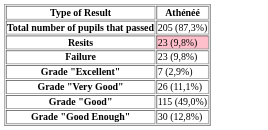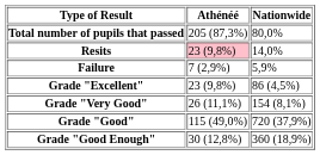+ column: Nationwide | 80,0% | 14,0% | 5,9% | 86 (4,5%) | 154 (8,1%) | 720 (37,9%) | 360 (18,9%)
Failure | Athénéé: 23 (9,8%) -> 7 (2,9%)
Grade "Excellent" | Athénéé: 7 (2,9%) -> 23 (9,8%)
